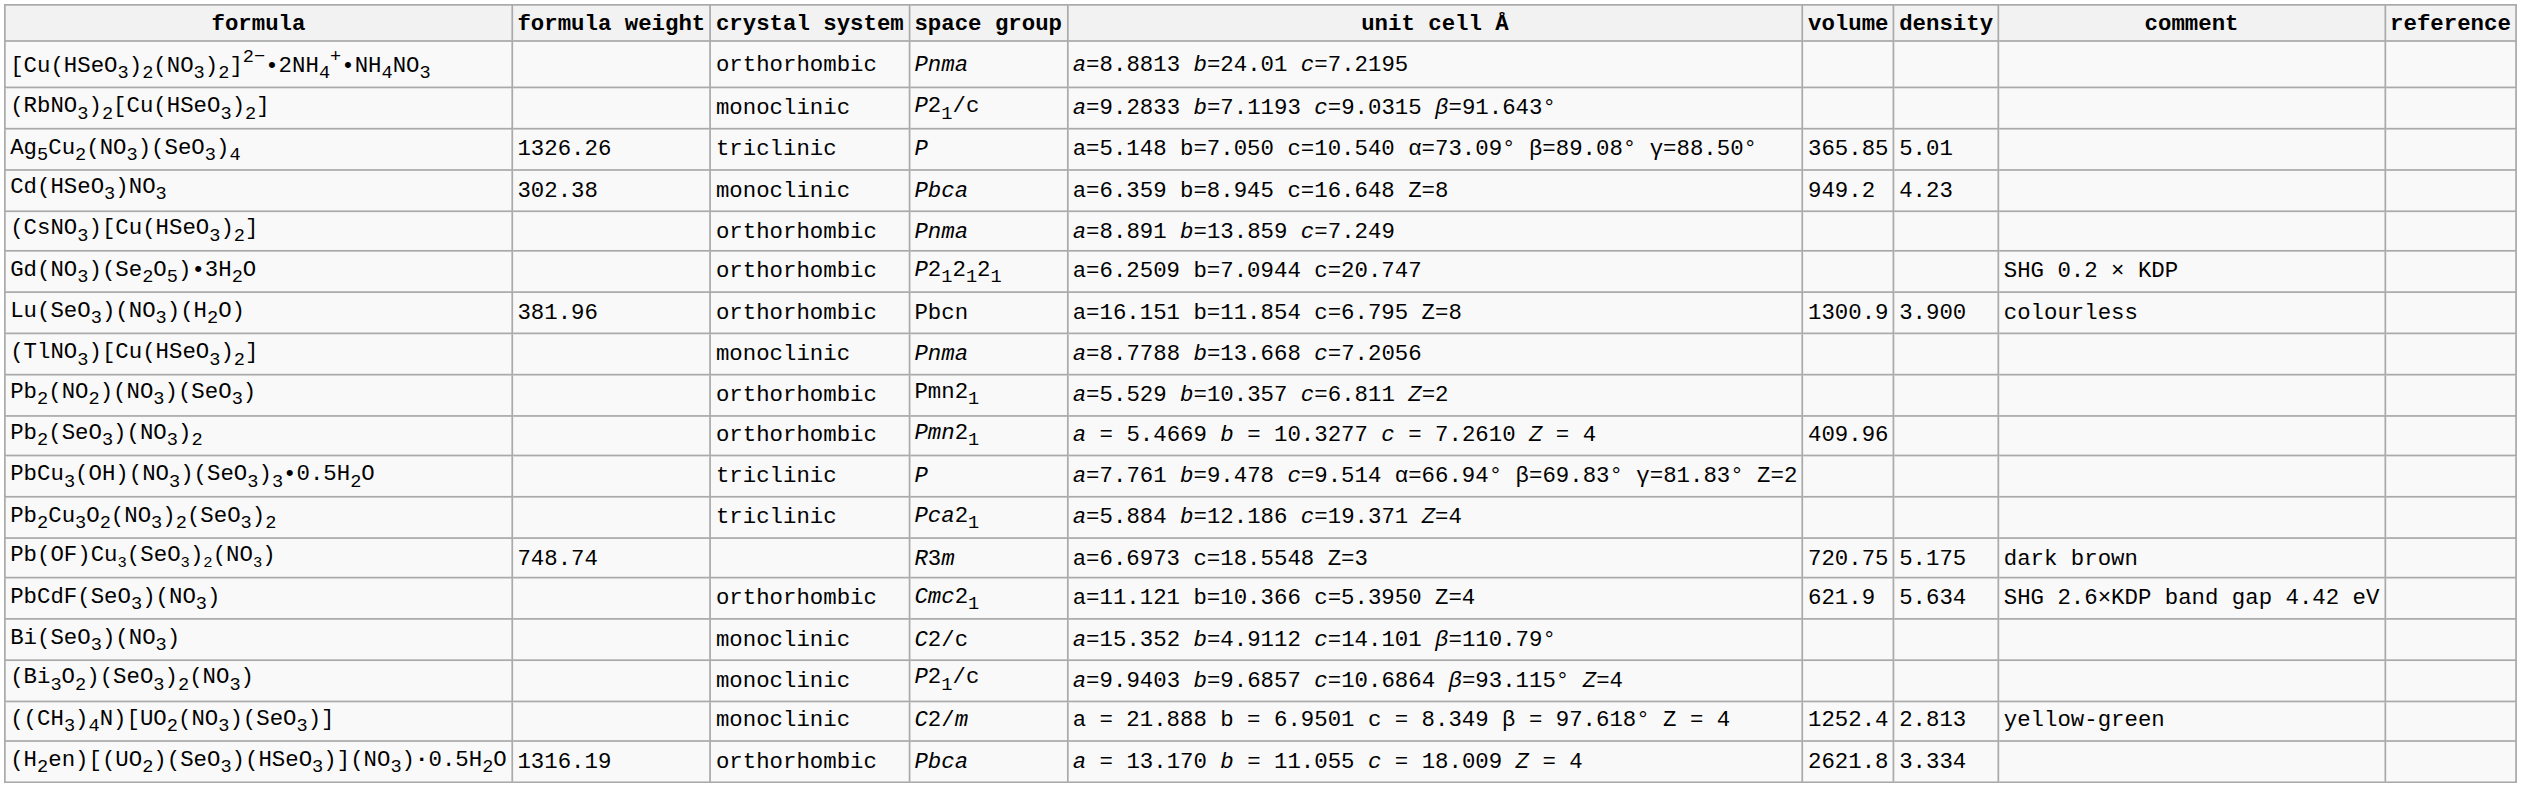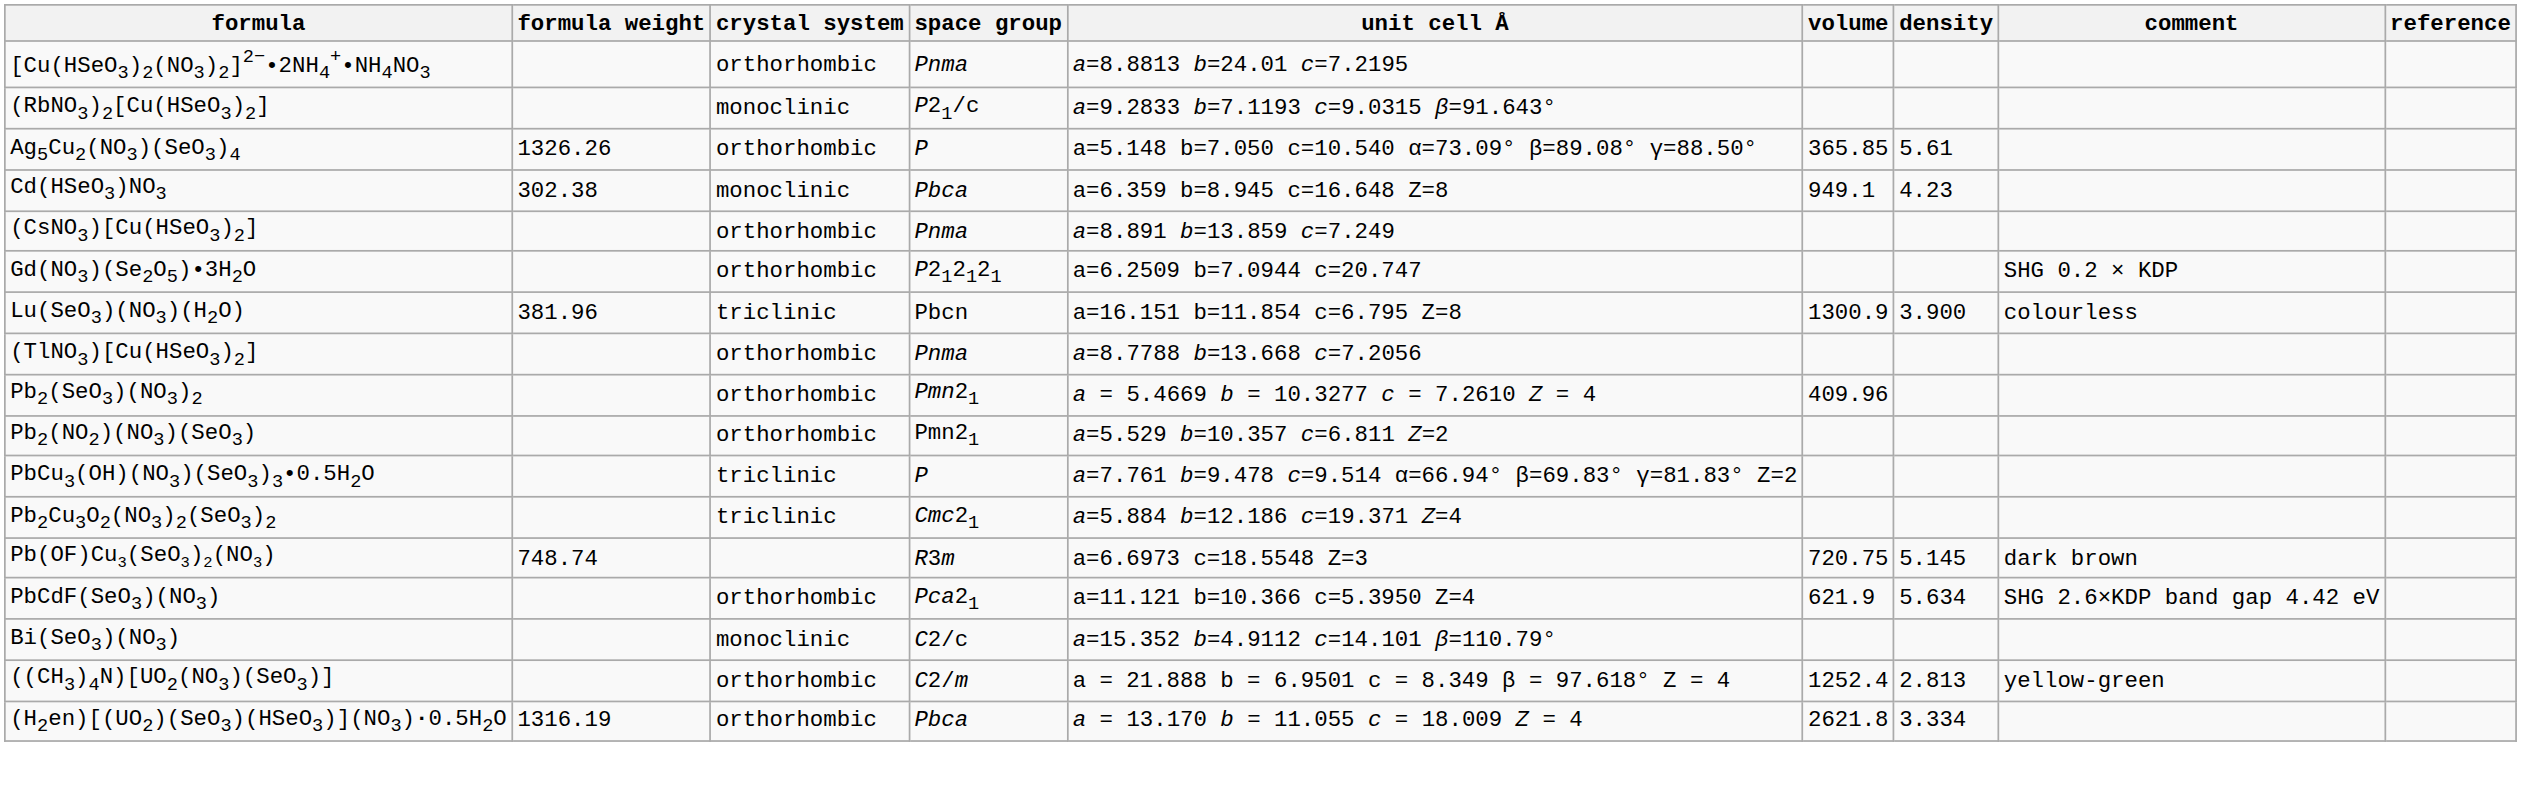Ag5Cu2(NO3)(SeO3)4 | crystal system: triclinic -> orthorhombic
Ag5Cu2(NO3)(SeO3)4 | density: 5.01 -> 5.61
Cd(HSeO3)NO3 | volume: 949.2 -> 949.1
Lu(SeO3)(NO3)(H2O) | crystal system: orthorhombic -> triclinic
(TlNO3)[Cu(HSeO3)2] | crystal system: monoclinic -> orthorhombic
rows swapped: Pb2(SeO3)(NO3)2 <-> Pb2(NO2)(NO3)(SeO3)
Pb2Cu3O2(NO3)2(SeO3)2 | space group: Pca21 -> Cmc21
Pb(OF)Cu3(SeO3)2(NO3) | density: 5.175 -> 5.145
PbCdF(SeO3)(NO3) | space group: Cmc21 -> Pca21
- row: (Bi3O2)(SeO3)2(NO3) | monoclinic | P21/c | a=9.9403 b=9.6857 c=10.6864 β=93.115° Z=4
((CH3)4N)[UO2(NO3)(SeO3)] | crystal system: monoclinic -> orthorhombic
